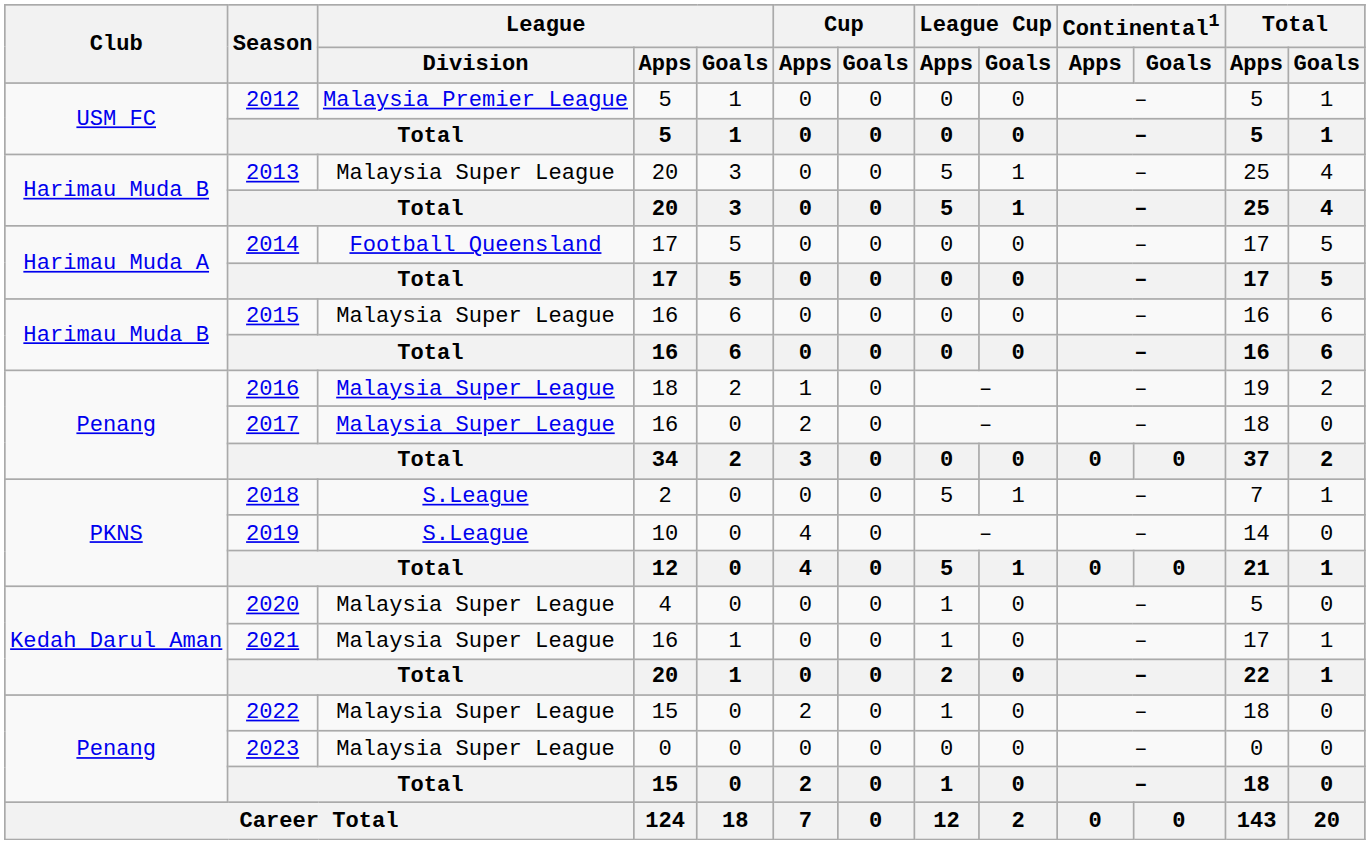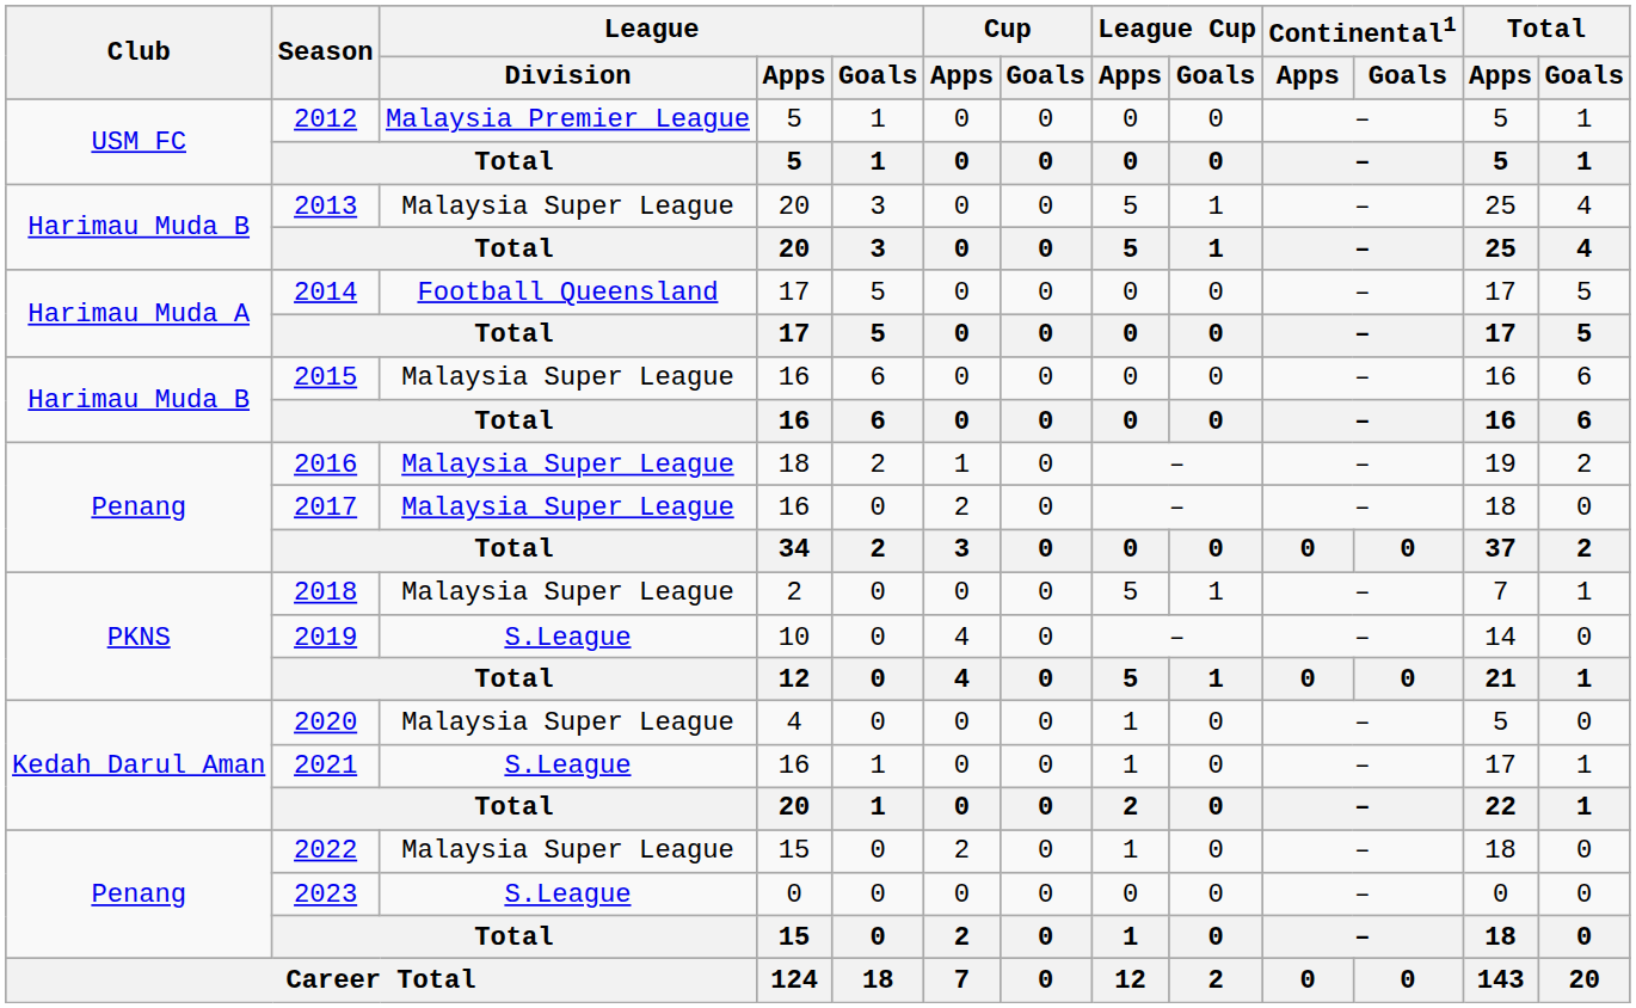2018 | League / Division: S.League -> Malaysia Super League
2021 | League / Division: Malaysia Super League -> S.League
2023 | League / Division: Malaysia Super League -> S.League
